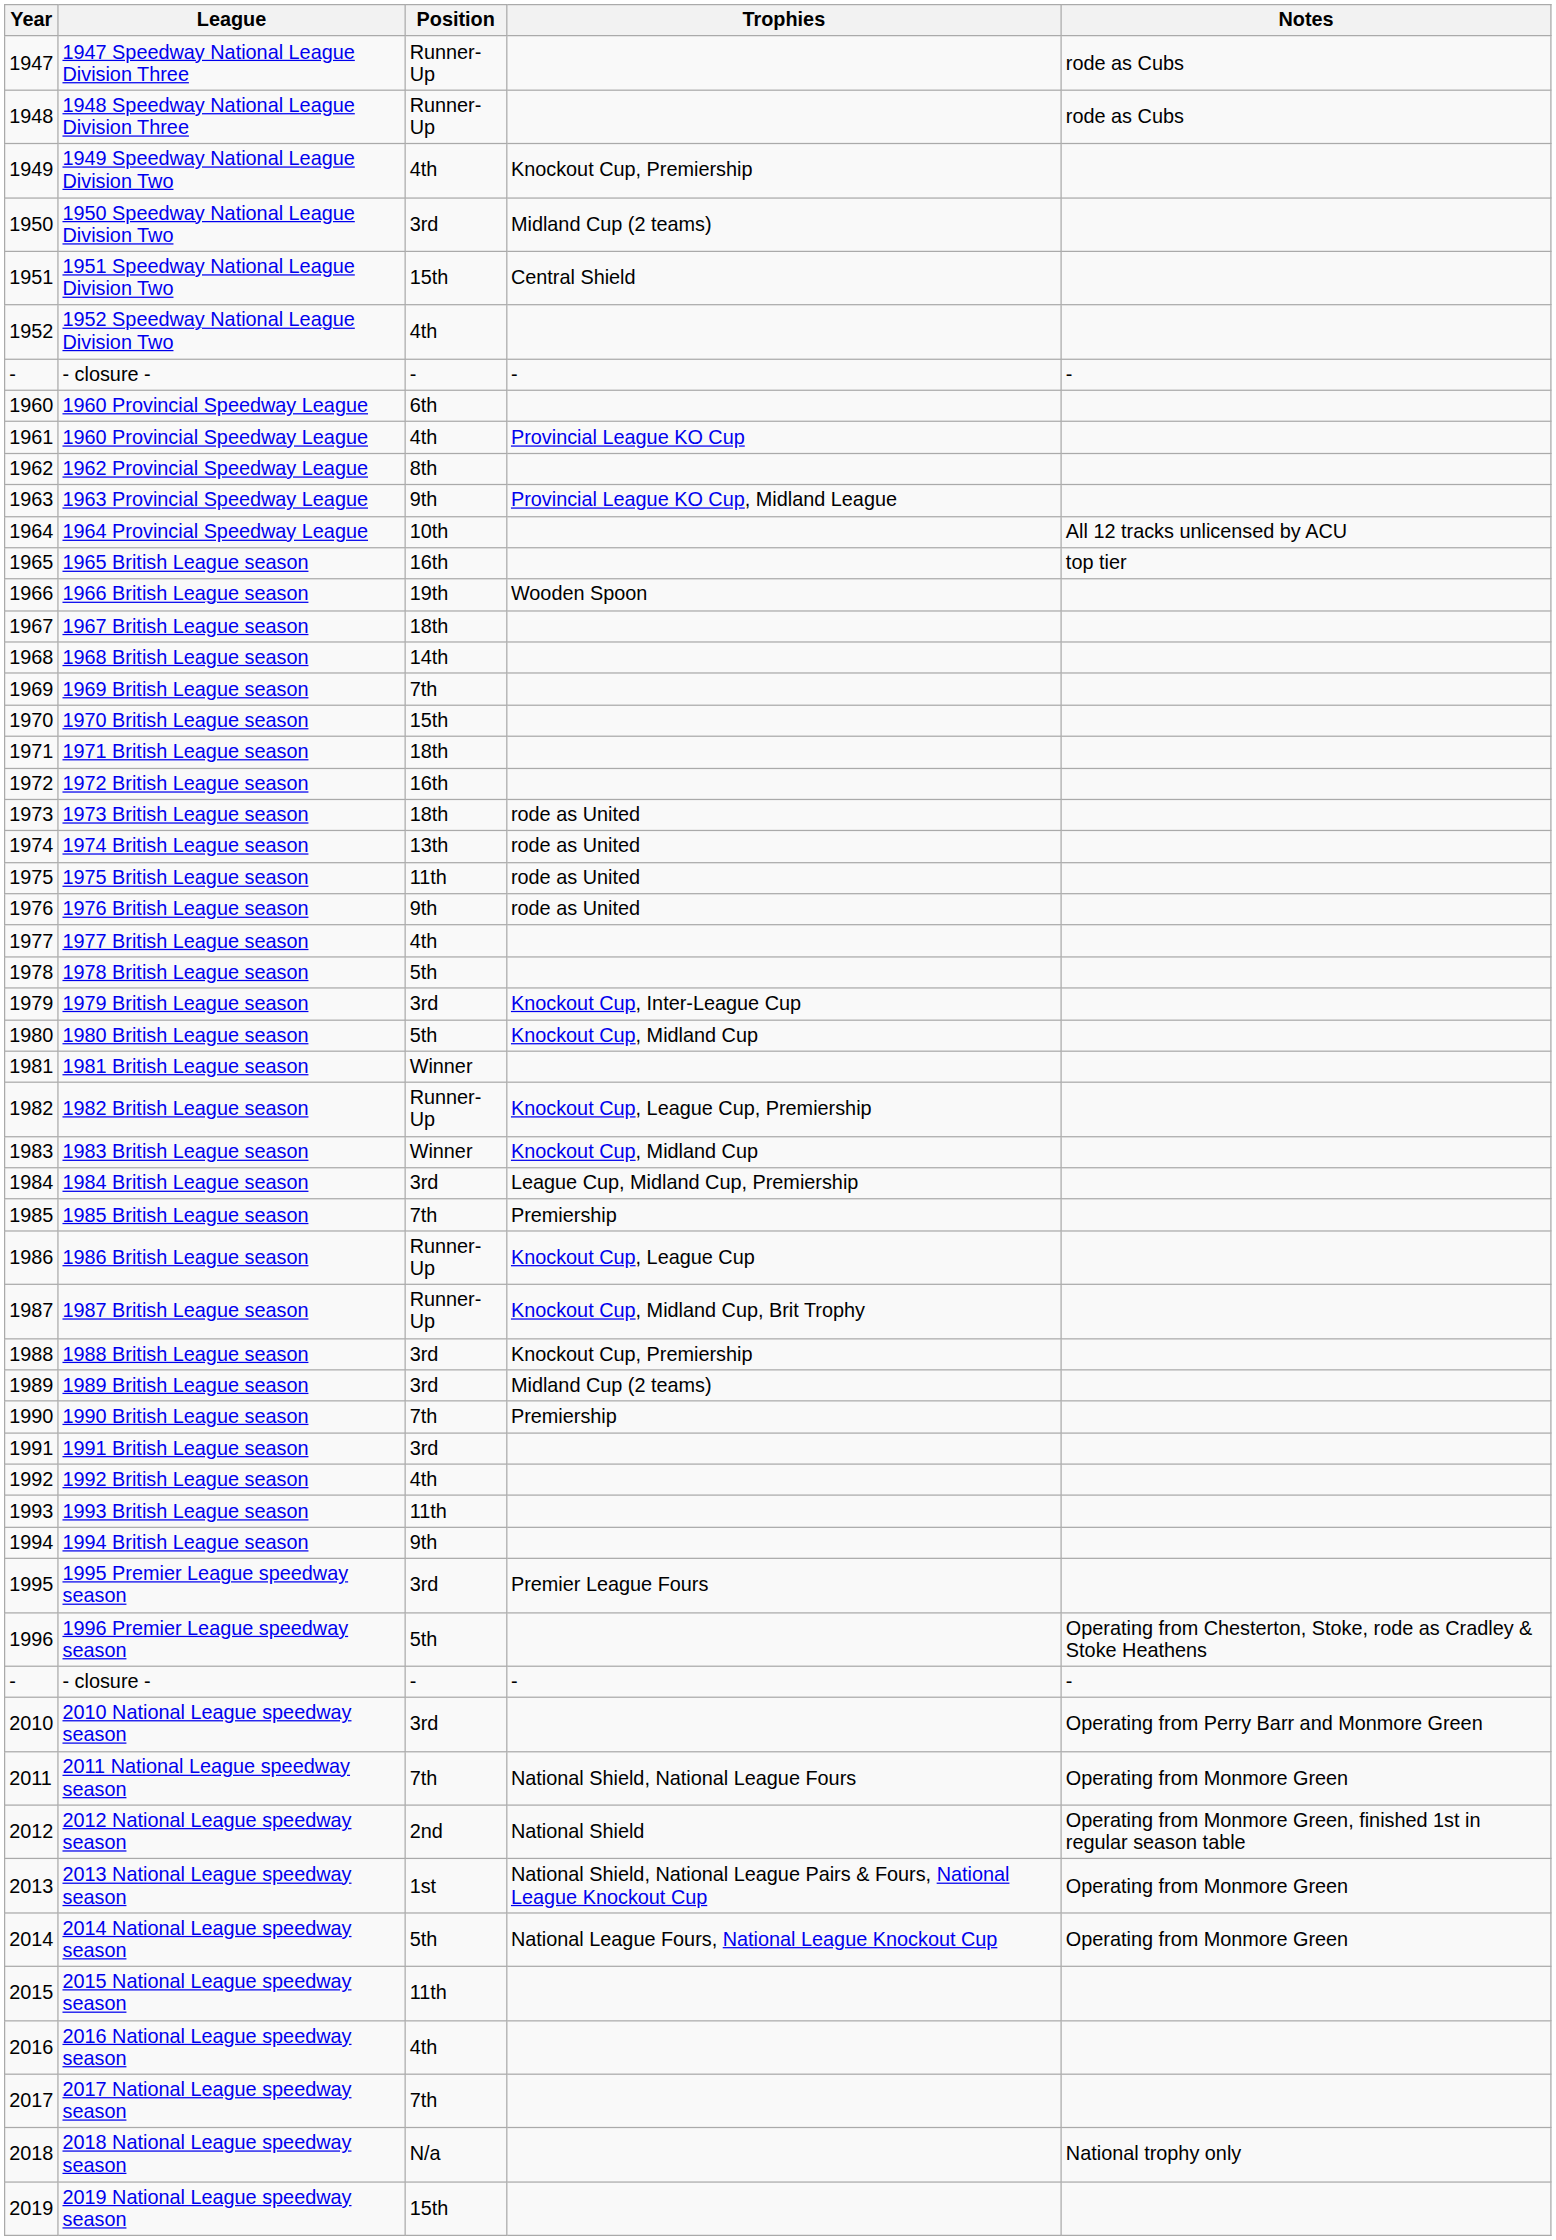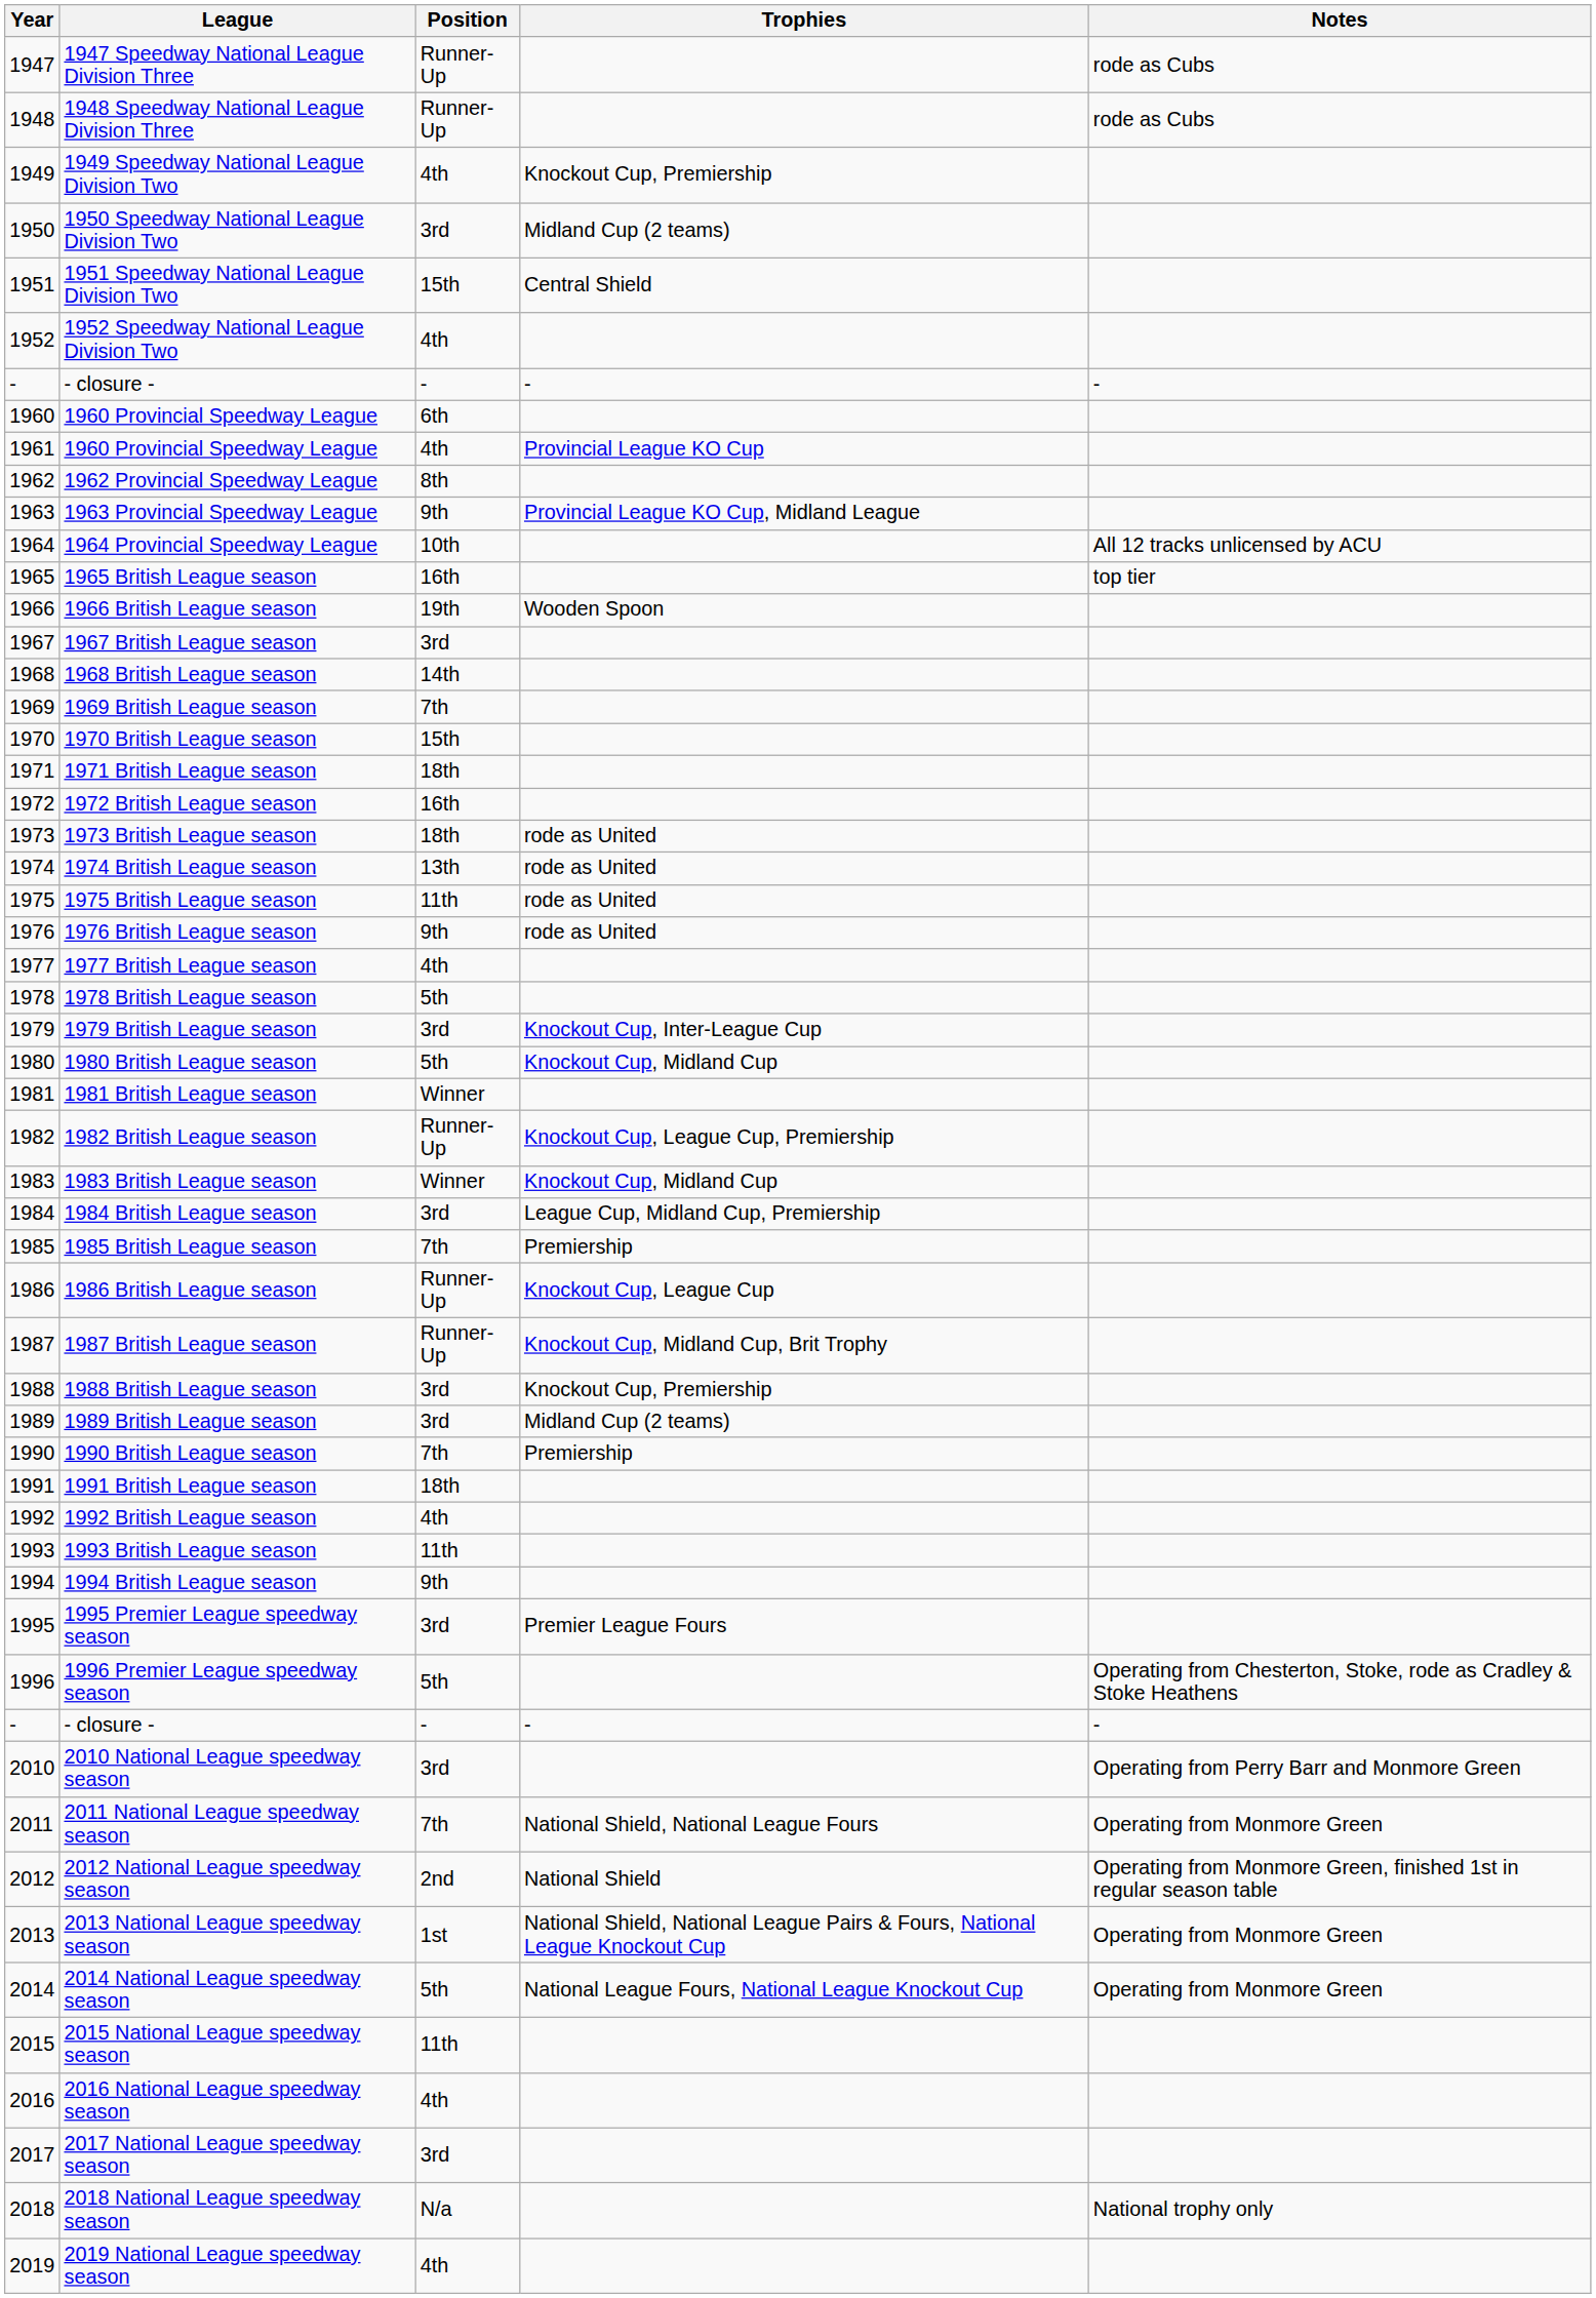1967 British League season | Position: 18th -> 3rd
1991 British League season | Position: 3rd -> 18th
2017 National League speedway season | Position: 7th -> 3rd
2019 National League speedway season | Position: 15th -> 4th
